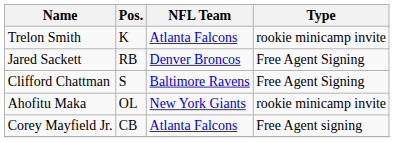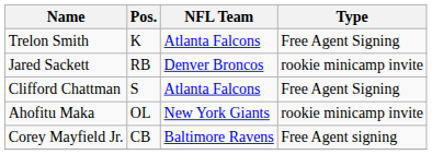Trelon Smith | Type: rookie minicamp invite -> Free Agent Signing
Jared Sackett | Type: Free Agent Signing -> rookie minicamp invite
Clifford Chattman | NFL Team: Baltimore Ravens -> Atlanta Falcons
Corey Mayfield Jr. | NFL Team: Atlanta Falcons -> Baltimore Ravens
